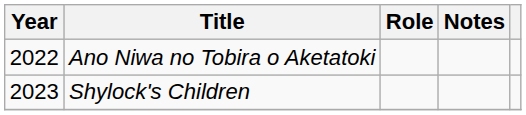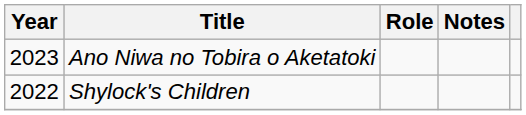Ano Niwa no Tobira o Aketatoki | Year: 2022 -> 2023
Shylock's Children | Year: 2023 -> 2022
